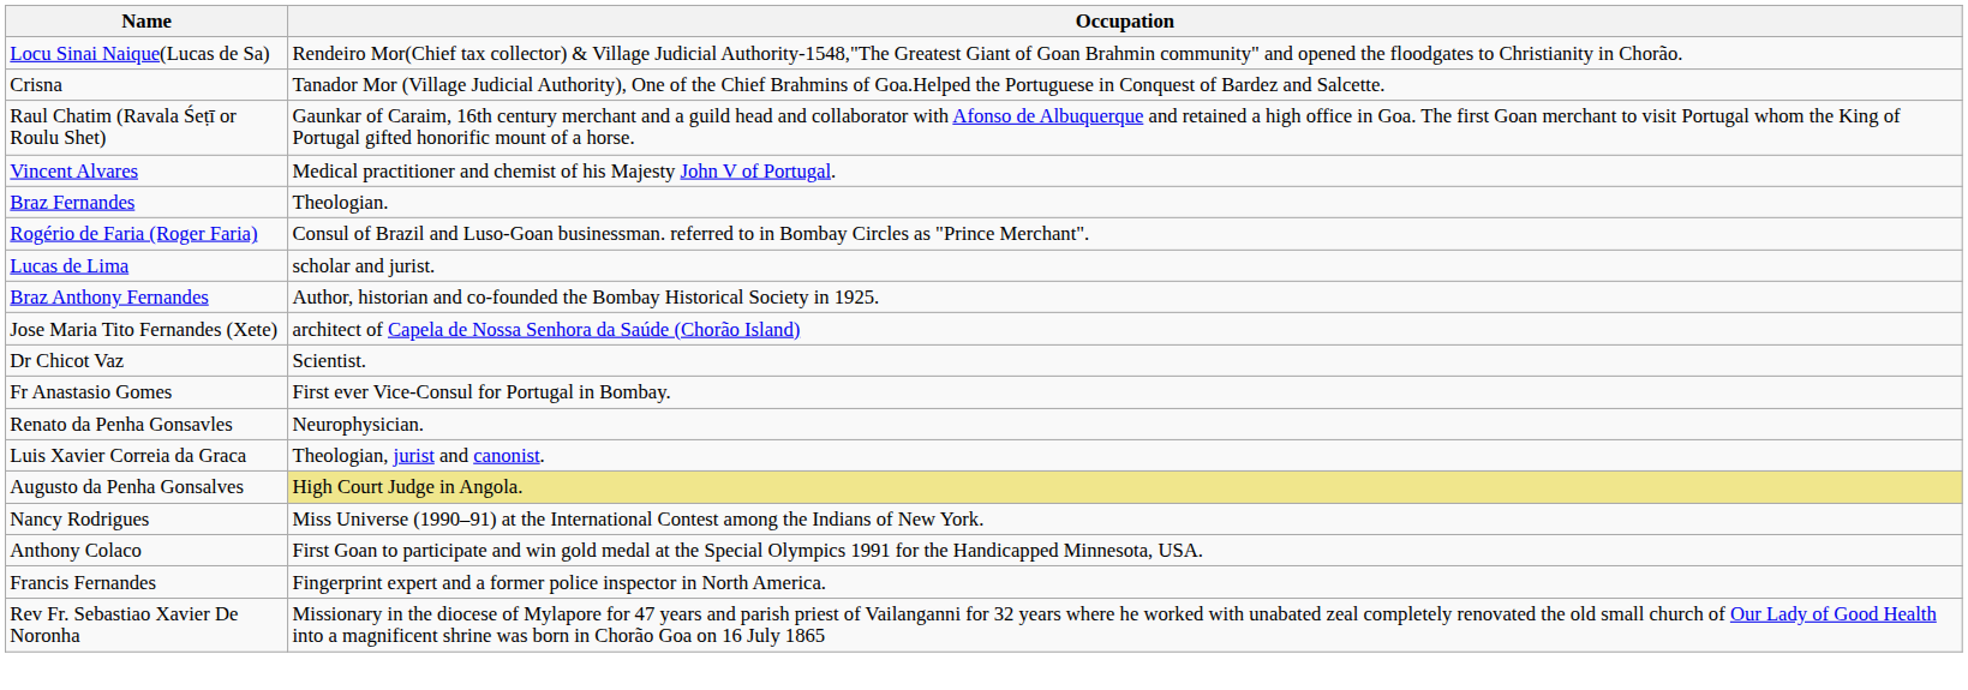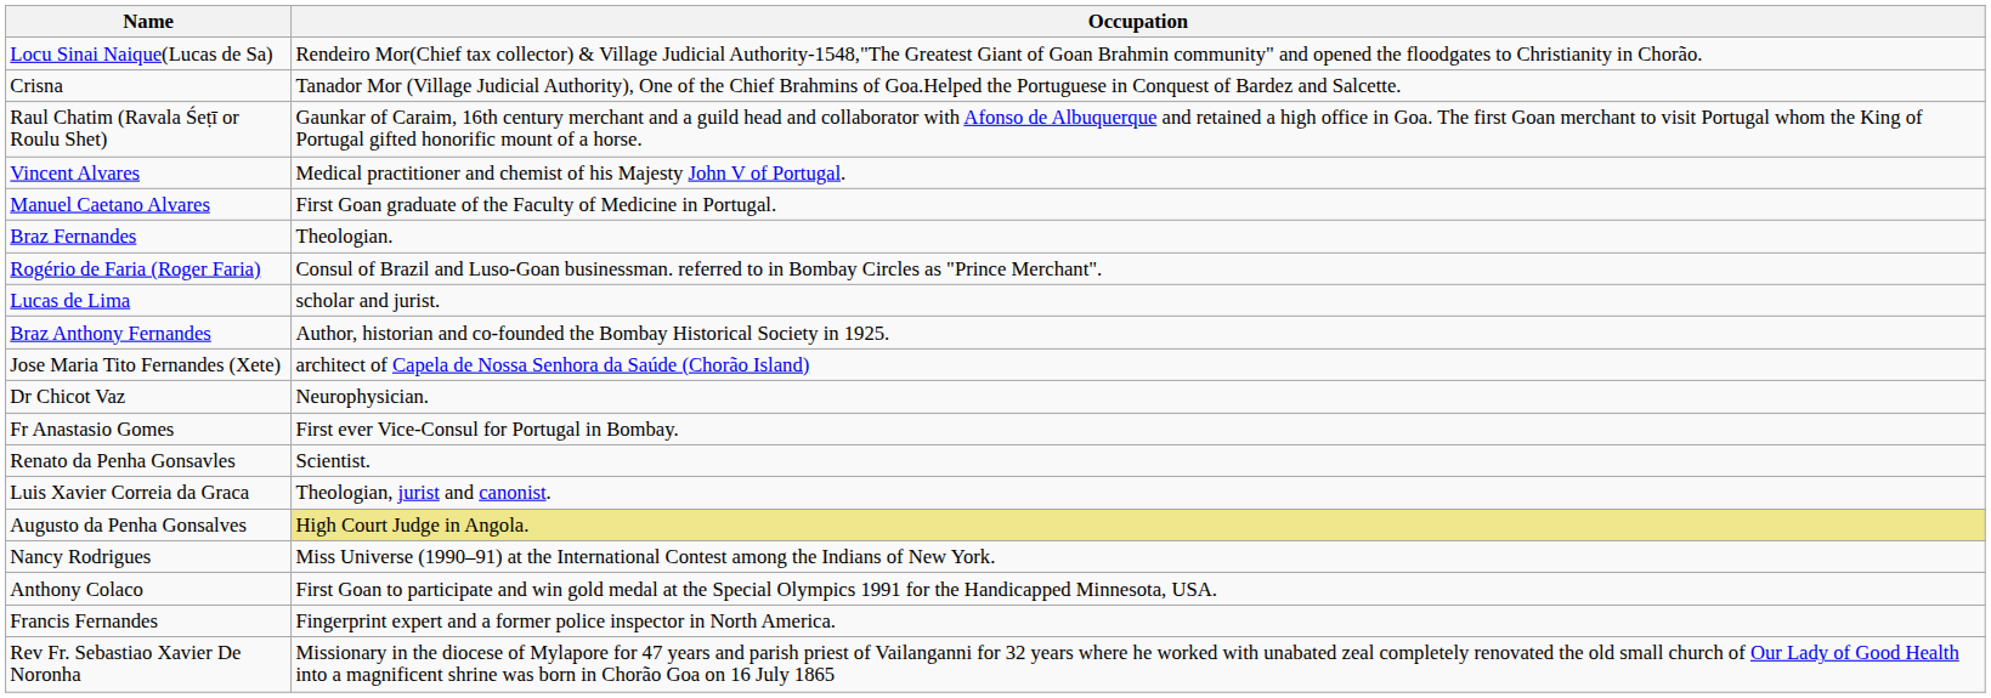+ row: Manuel Caetano Alvares | First Goan graduate of the Faculty of Medicine in Portugal.
Dr Chicot Vaz | Occupation: Scientist. -> Neurophysician.
Renato da Penha Gonsavles | Occupation: Neurophysician. -> Scientist.
